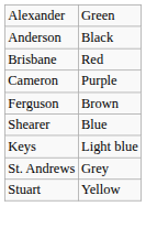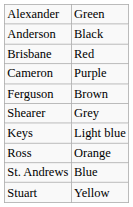Shearer | column 2: Blue -> Grey
+ row: Ross | Orange
St. Andrews | column 2: Grey -> Blue
